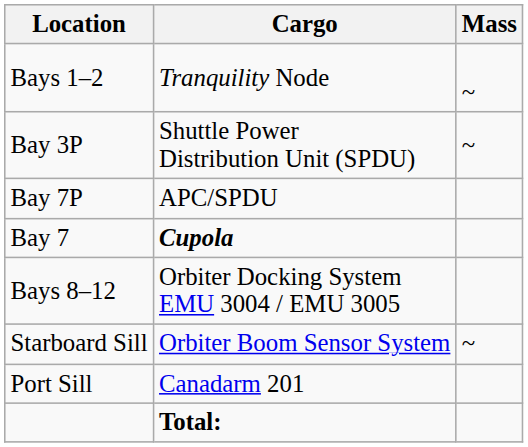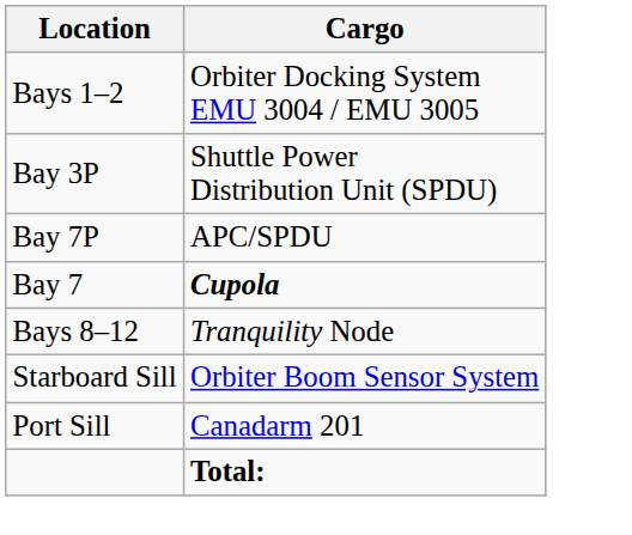- column: Mass | ~ | ~ | ~
Bays 1–2 | Cargo: Tranquility Node -> Orbiter Docking System EMU 3004 / EMU 3005
Bays 8–12 | Cargo: Orbiter Docking System EMU 3004 / EMU 3005 -> Tranquility Node
